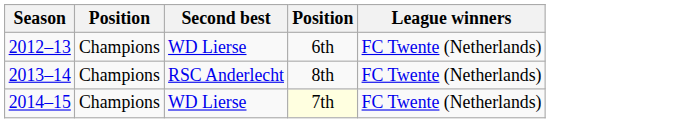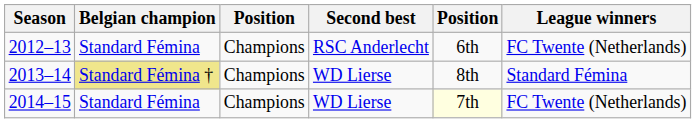+ column: Belgian champion | Standard Fémina | Standard Fémina † | Standard Fémina
2012–13 | Second best: WD Lierse -> RSC Anderlecht
2013–14 | Second best: RSC Anderlecht -> WD Lierse
2013–14 | League winners: FC Twente (Netherlands) -> Standard Fémina
